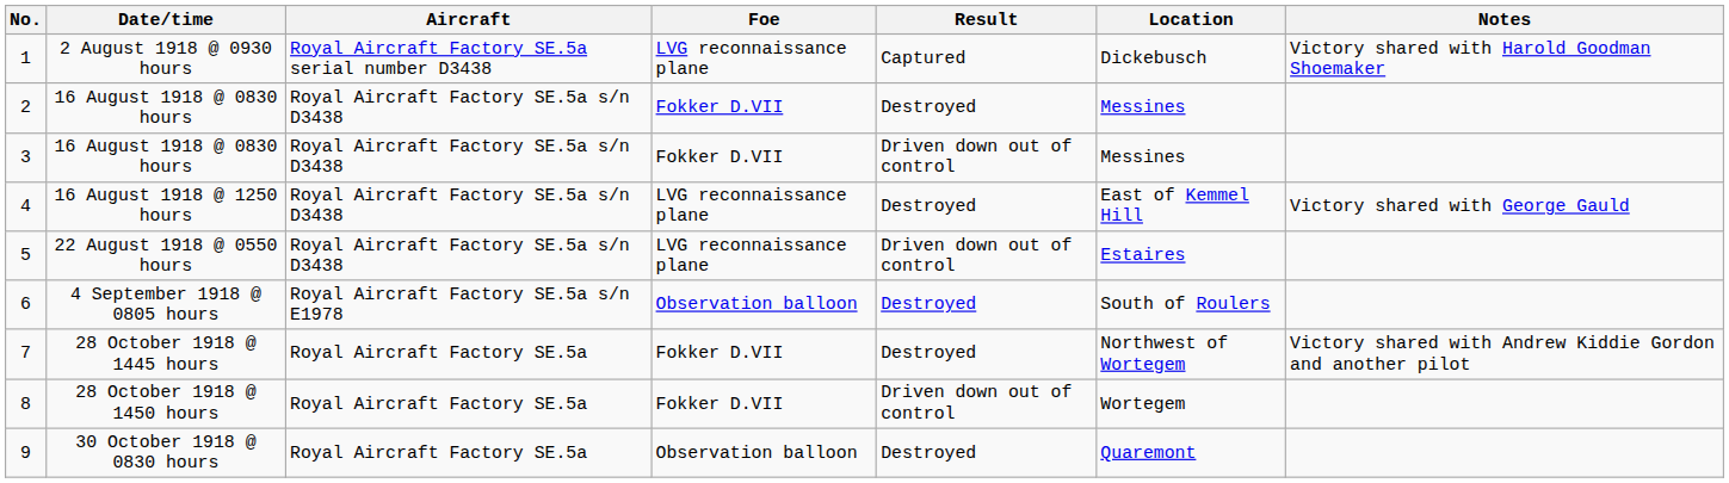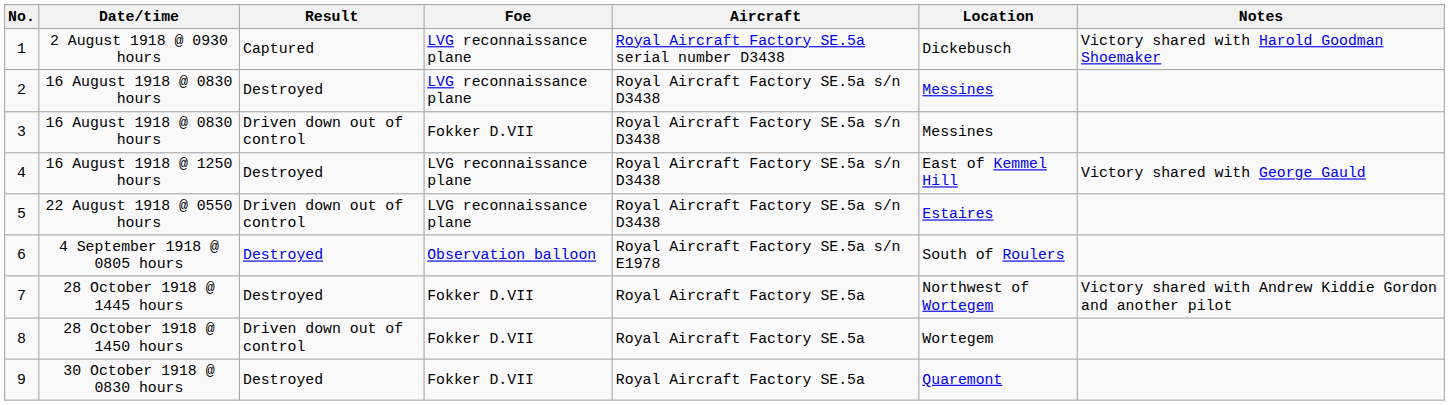columns swapped: Aircraft <-> Result
2 | Foe: Fokker D.VII -> LVG reconnaissance plane
9 | Foe: Observation balloon -> Fokker D.VII
